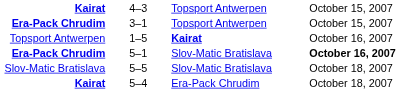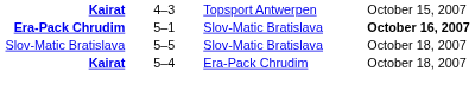- row: Era-Pack Chrudim | 3–1 | Topsport Antwerpen | October 15, 2007
- row: Topsport Antwerpen | 1–5 | Kairat | October 16, 2007
